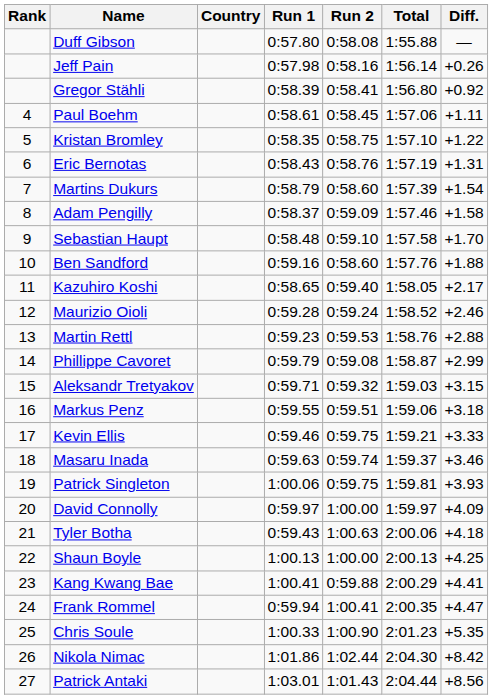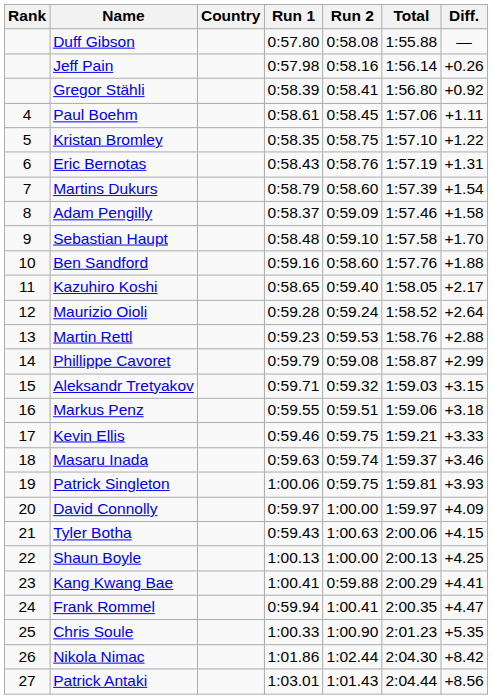Maurizio Oioli | Diff.: +2.46 -> +2.64
Tyler Botha | Diff.: +4.18 -> +4.15
